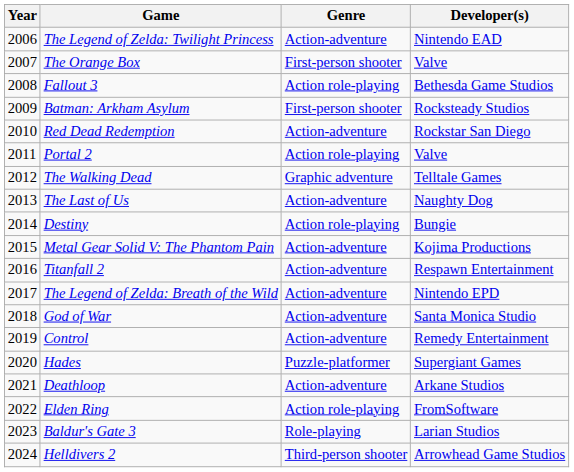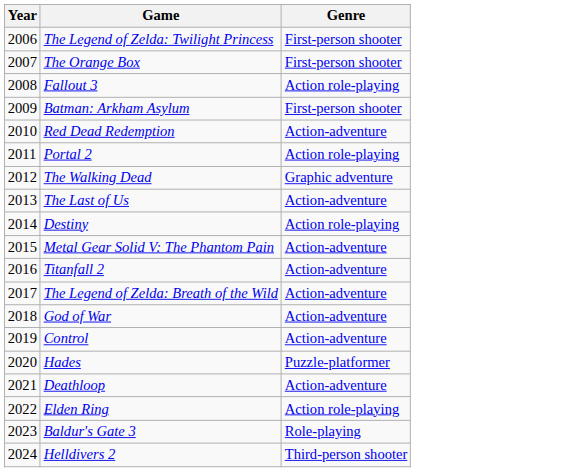- column: Developer(s) | Nintendo EAD | Valve | Bethesda Game Studios | Rocksteady Studios | Rockstar San Diego | Valve | Telltale Games | Naughty Dog | Bungie | Kojima Productions | Respawn Entertainment | Nintendo EPD | Santa Monica Studio | Remedy Entertainment | Supergiant Games | Arkane Studios | FromSoftware | Larian Studios | Arrowhead Game Studios
The Legend of Zelda: Twilight Princess | Genre: Action-adventure -> First-person shooter
